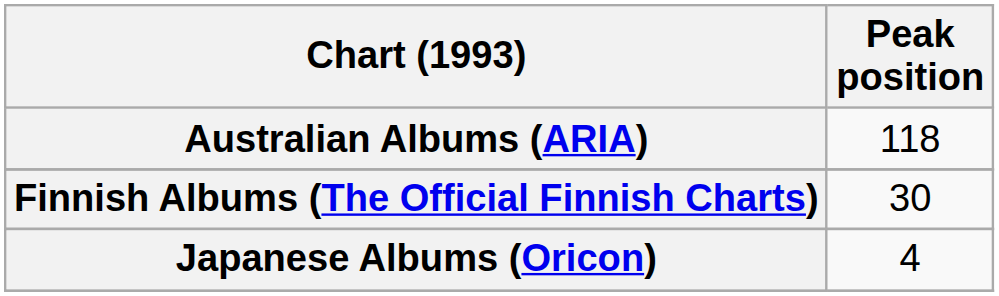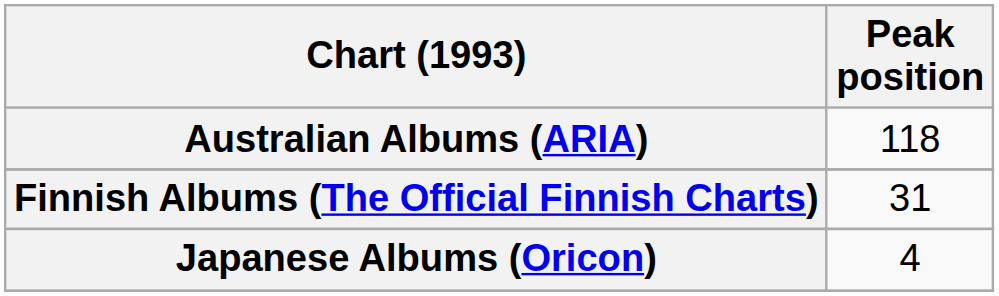Finnish Albums (The Official Finnish Charts) | Peak position: 30 -> 31
